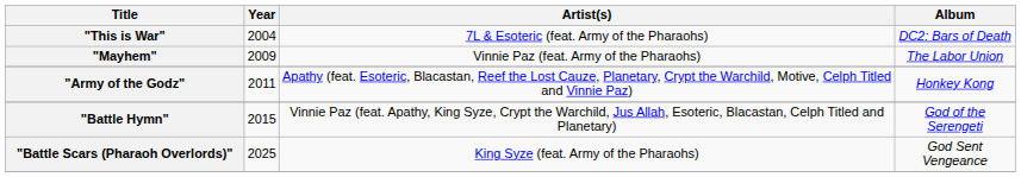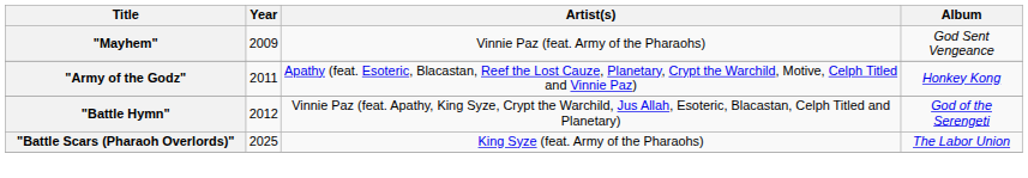- row: "This is War" | 2004 | 7L & Esoteric (feat. Army of the Pharaohs) | DC2: Bars of Death
"Mayhem" | Album: The Labor Union -> God Sent Vengeance
"Battle Hymn" | Year: 2015 -> 2012
"Battle Scars (Pharaoh Overlords)" | Album: God Sent Vengeance -> The Labor Union
